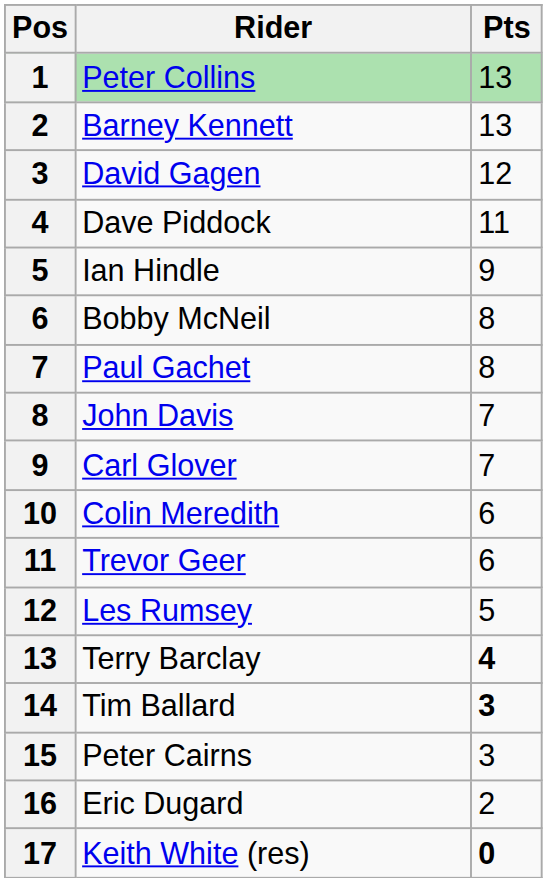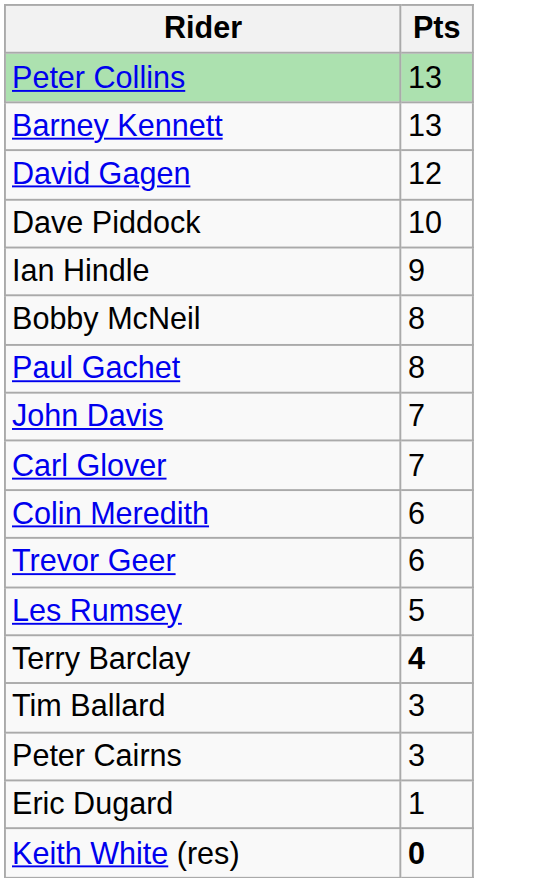- column: Pos | 1 | 2 | 3 | 4 | 5 | 6 | 7 | 8 | 9 | 10 | 11 | 12 | 13 | 14 | 15 | 16 | 17
Dave Piddock | Pts: 11 -> 10
Tim Ballard | Pts: bold -> normal
Eric Dugard | Pts: 2 -> 1
